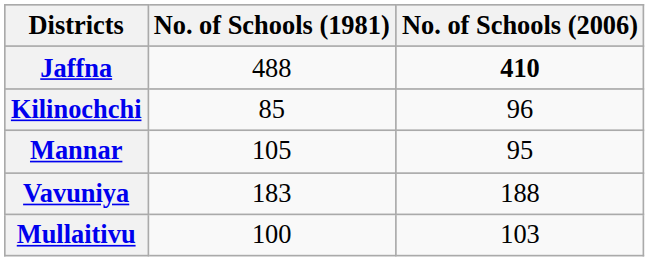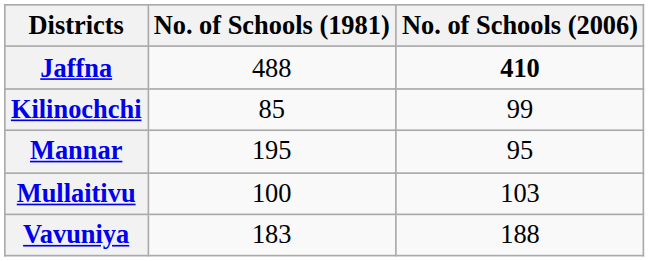Kilinochchi | No. of Schools (2006): 96 -> 99
Mannar | No. of Schools (1981): 105 -> 195
rows swapped: Vavuniya <-> Mullaitivu
